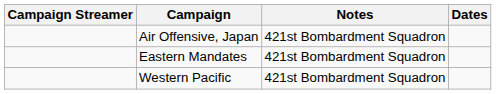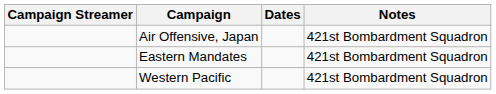columns swapped: Dates <-> Notes
